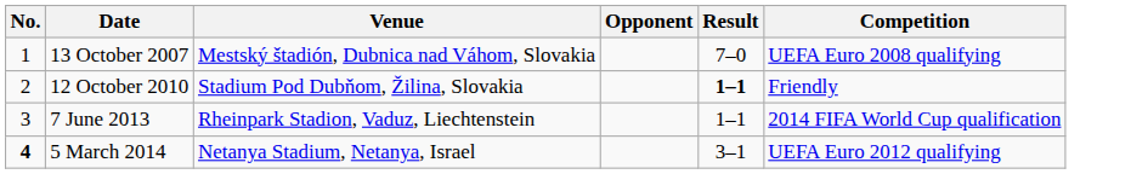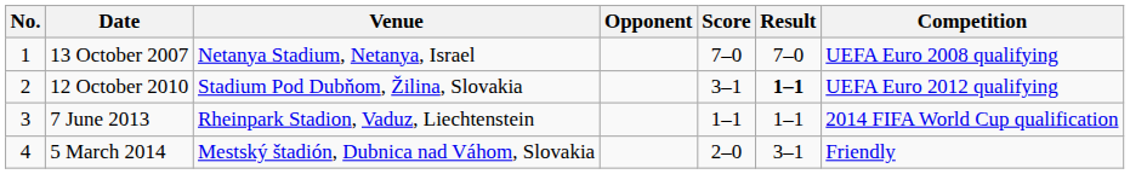+ column: Score | 7–0 | 3–1 | 1–1 | 2–0
13 October 2007 | Venue: Mestský štadión, Dubnica nad Váhom, Slovakia -> Netanya Stadium, Netanya, Israel
12 October 2010 | Competition: Friendly -> UEFA Euro 2012 qualifying
5 March 2014 | No.: bold -> normal
5 March 2014 | Venue: Netanya Stadium, Netanya, Israel -> Mestský štadión, Dubnica nad Váhom, Slovakia
5 March 2014 | Competition: UEFA Euro 2012 qualifying -> Friendly
